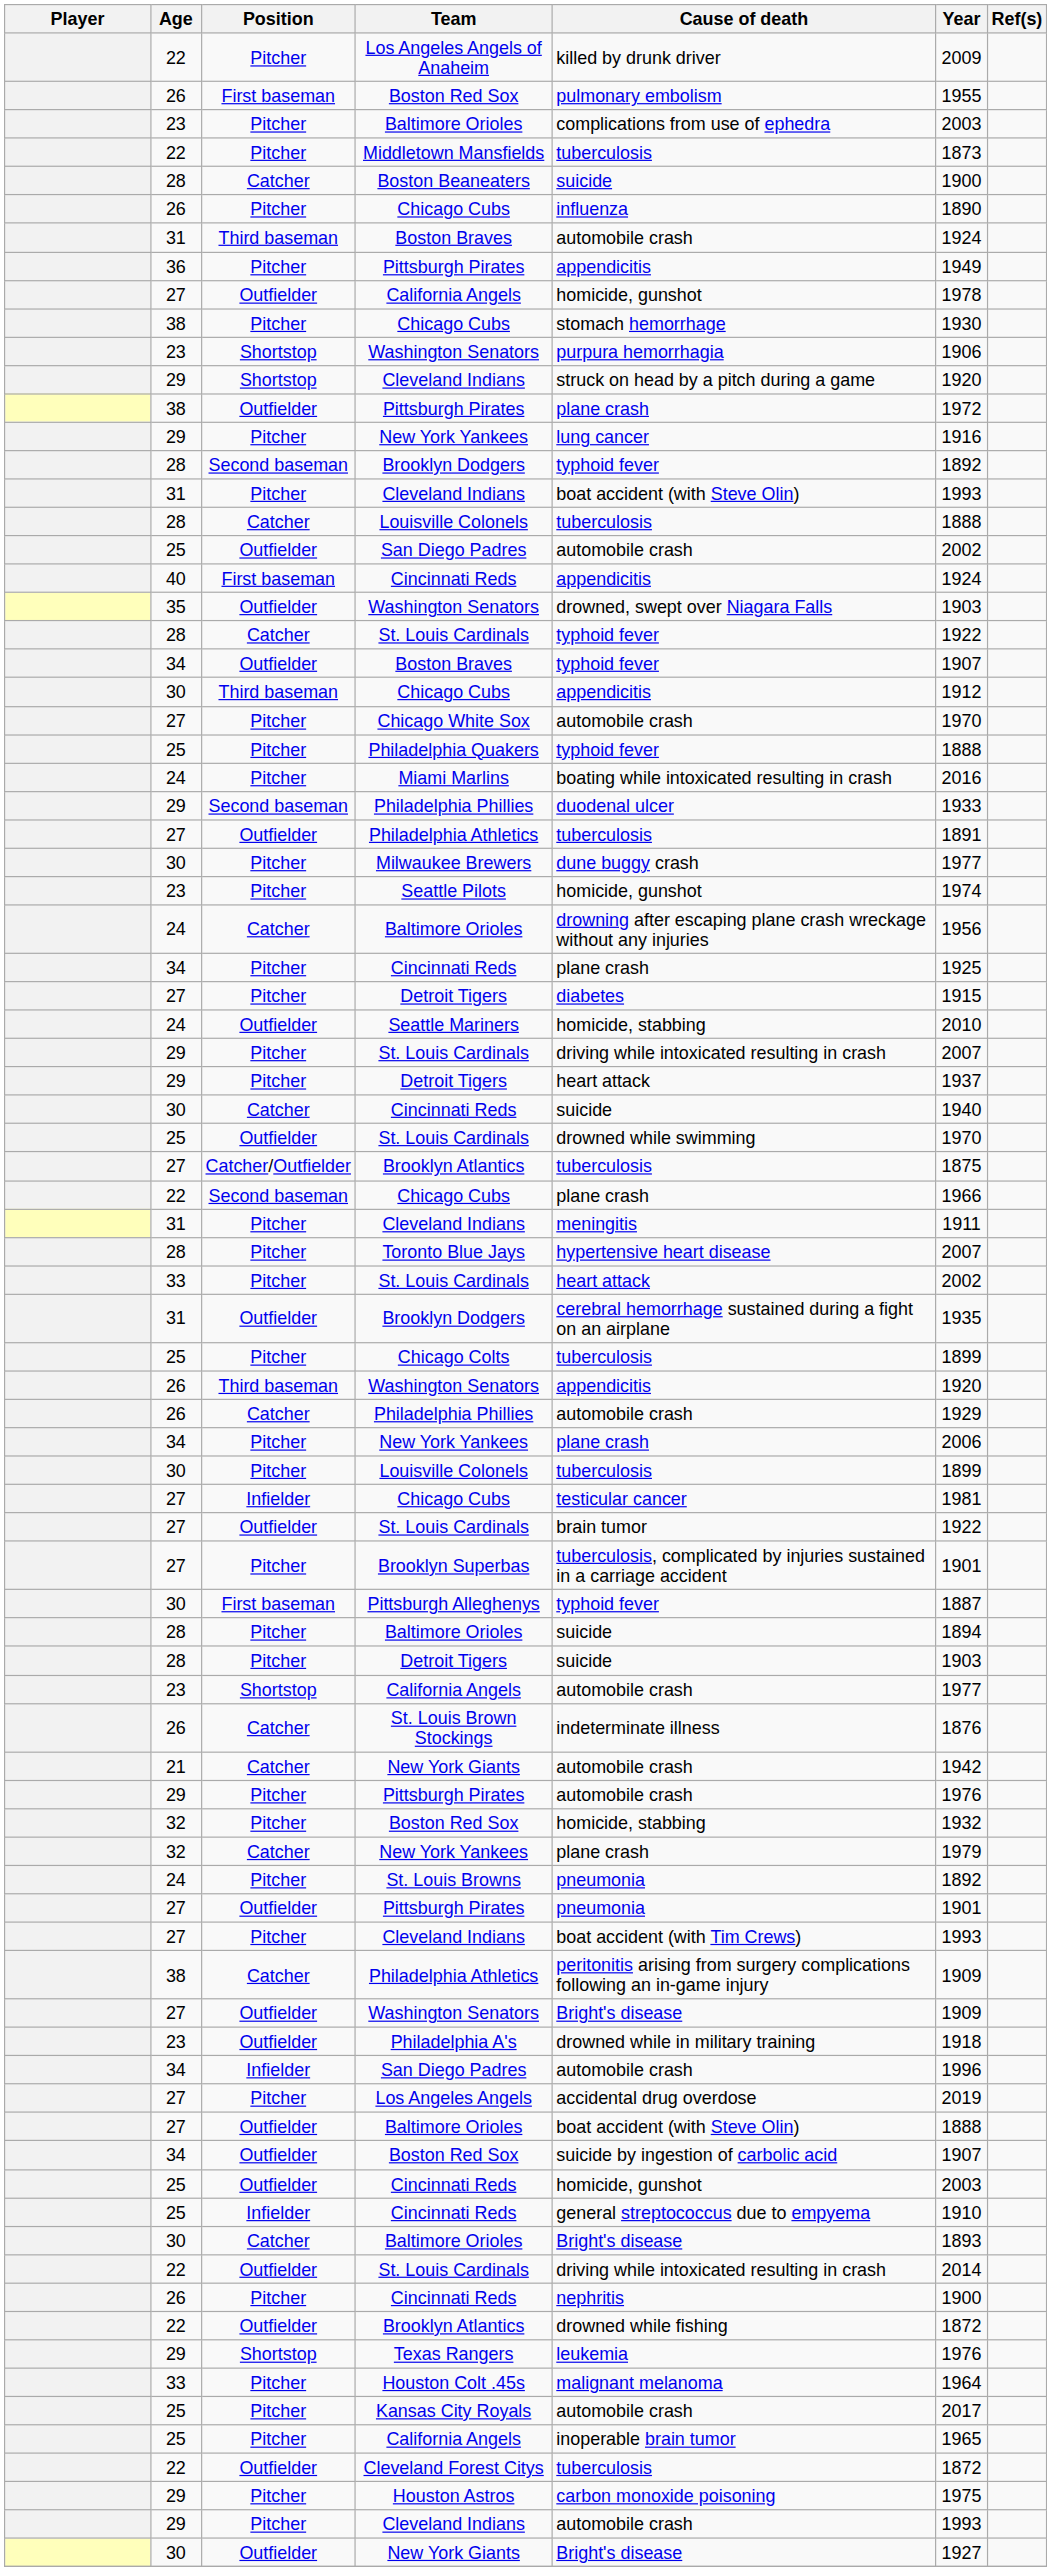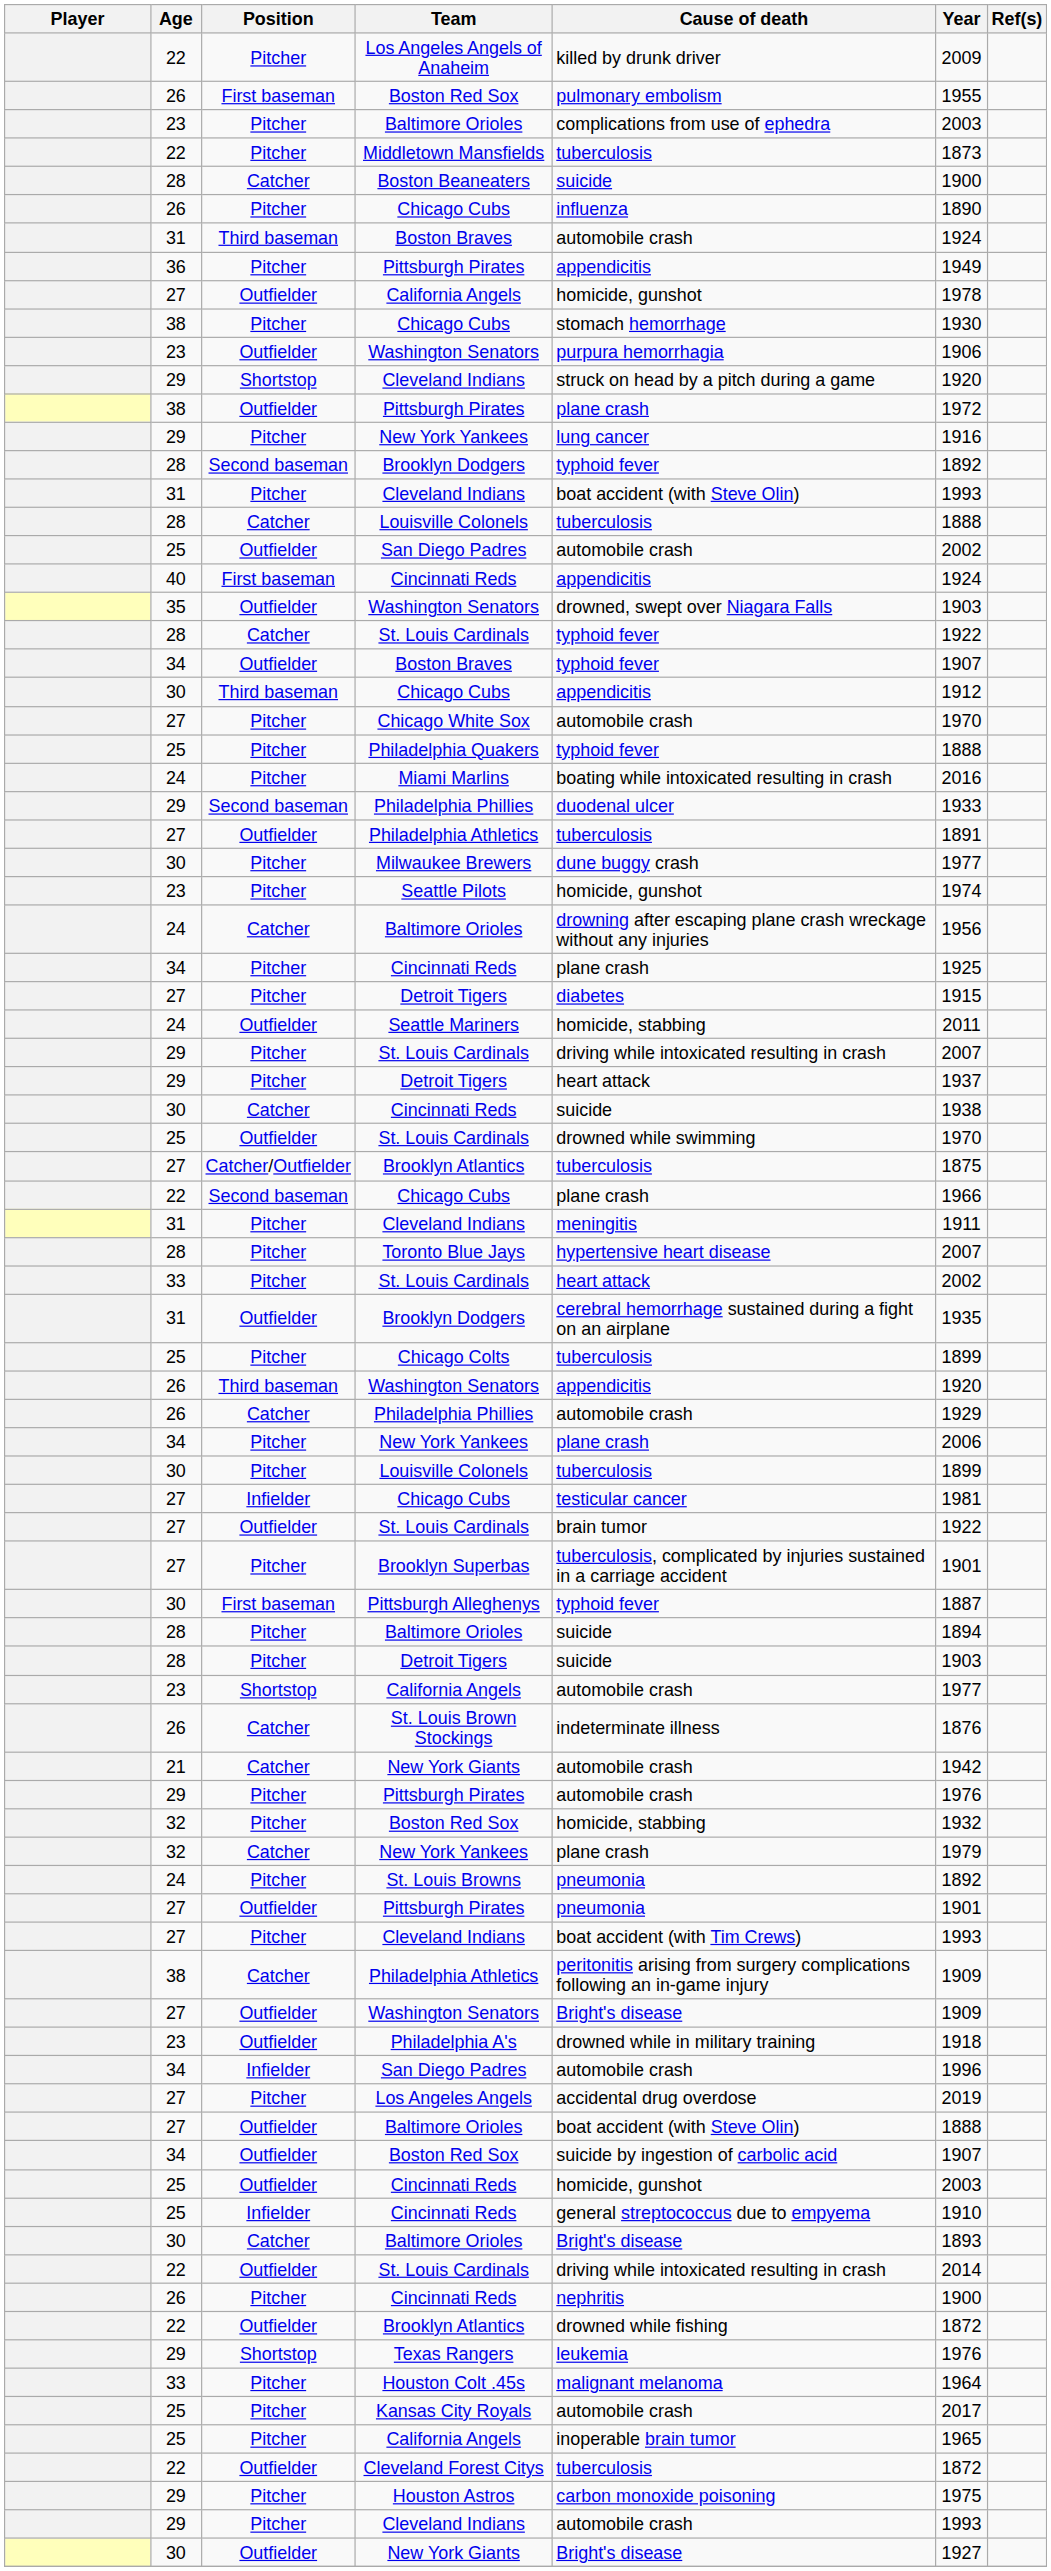23 / Washington Senators | Position: Shortstop -> Outfielder
Seattle Mariners | Year: 2010 -> 2011
30 / Cincinnati Reds | Year: 1940 -> 1938
